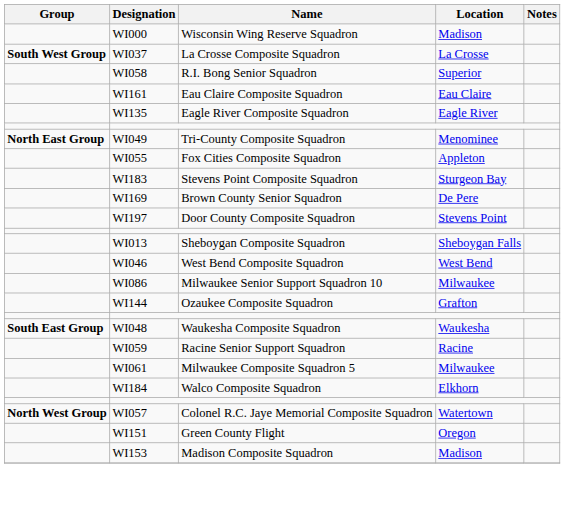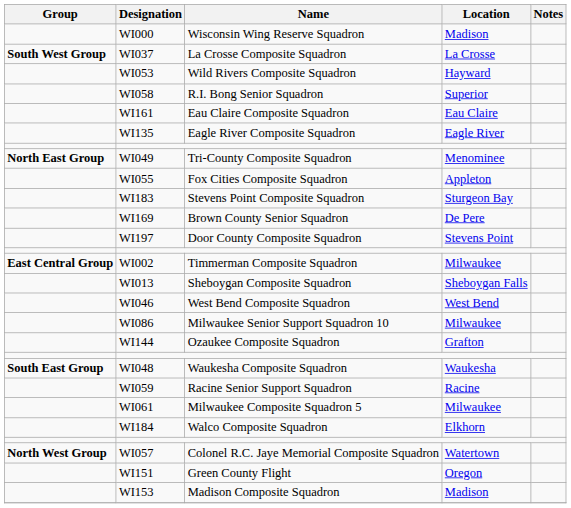+ row: WI053 | Wild Rivers Composite Squadron | Hayward
+ row: East Central Group | WI002 | Timmerman Composite Squadron | Milwaukee
